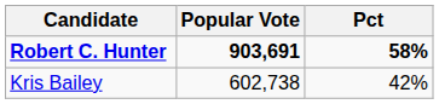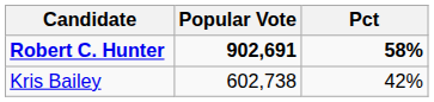Robert C. Hunter | Popular Vote: 903,691 -> 902,691
